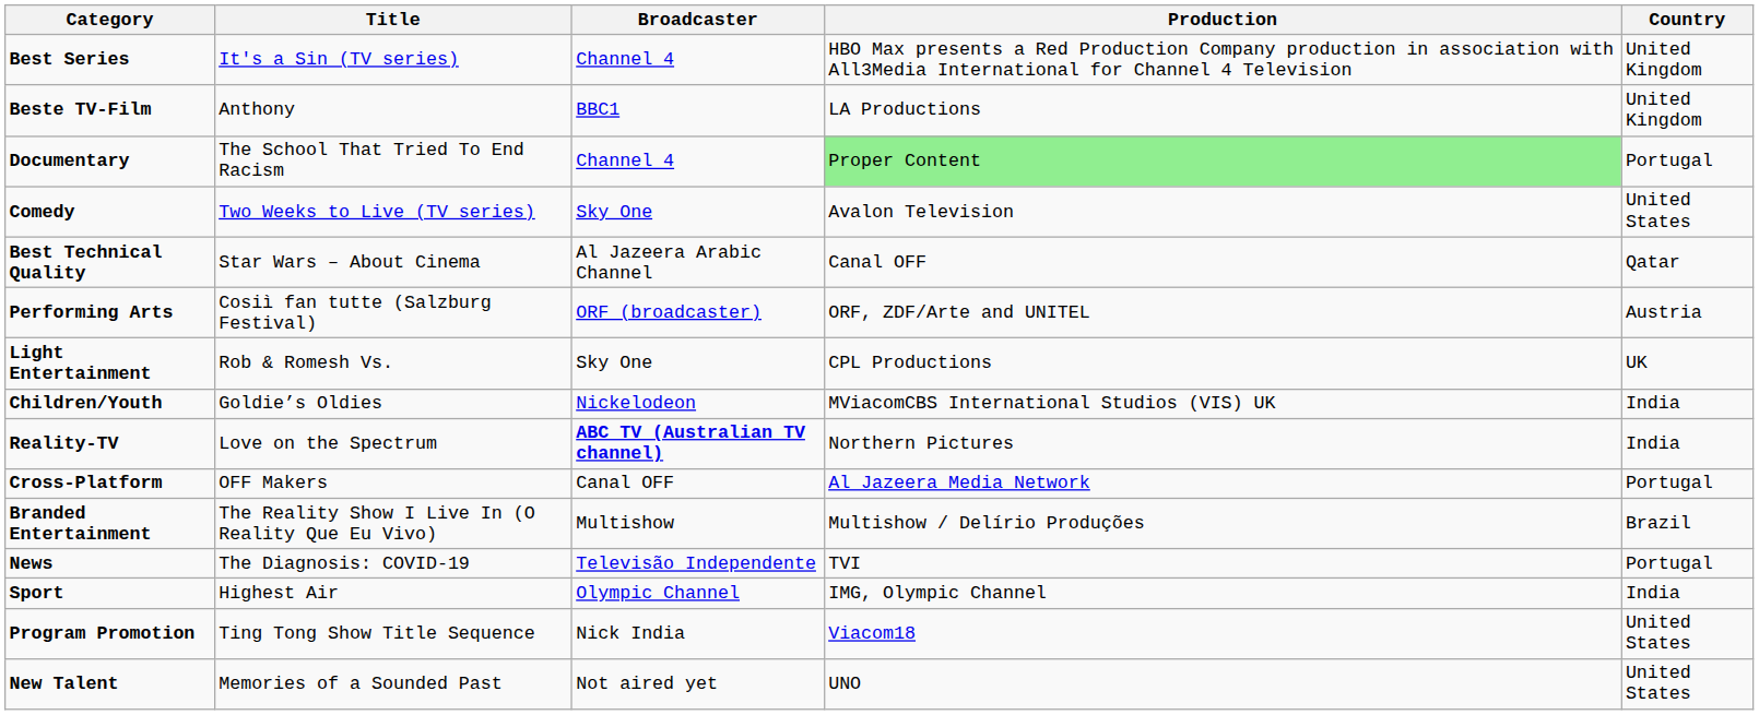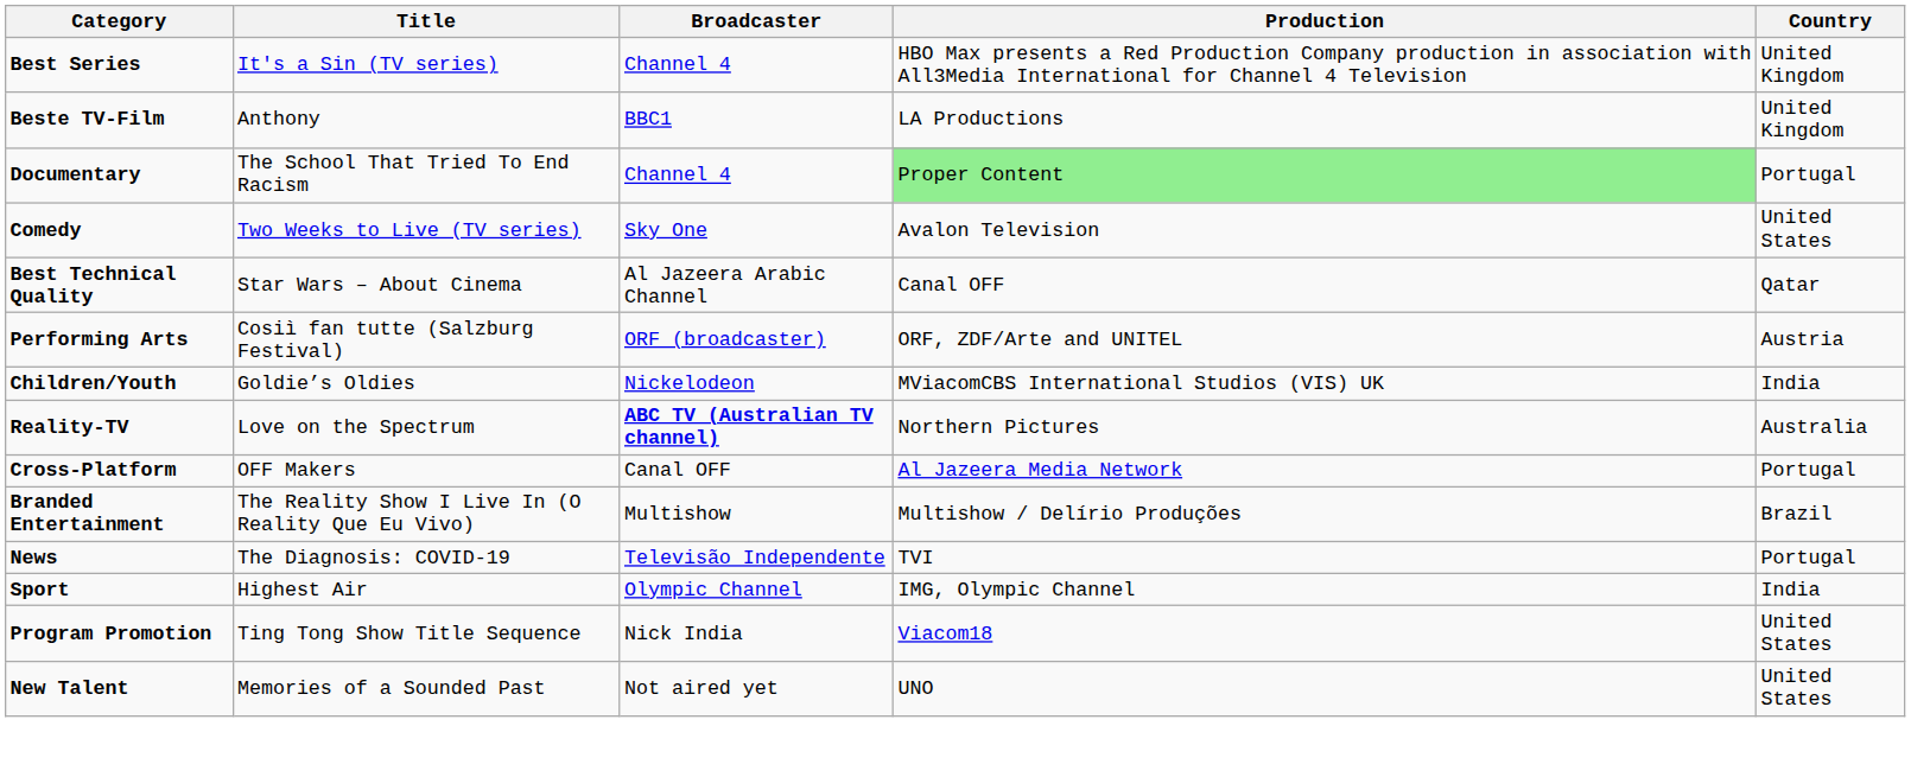- row: Light Entertainment | Rob & Romesh Vs. | Sky One | CPL Productions | UK
Reality-TV | Country: India -> Australia
